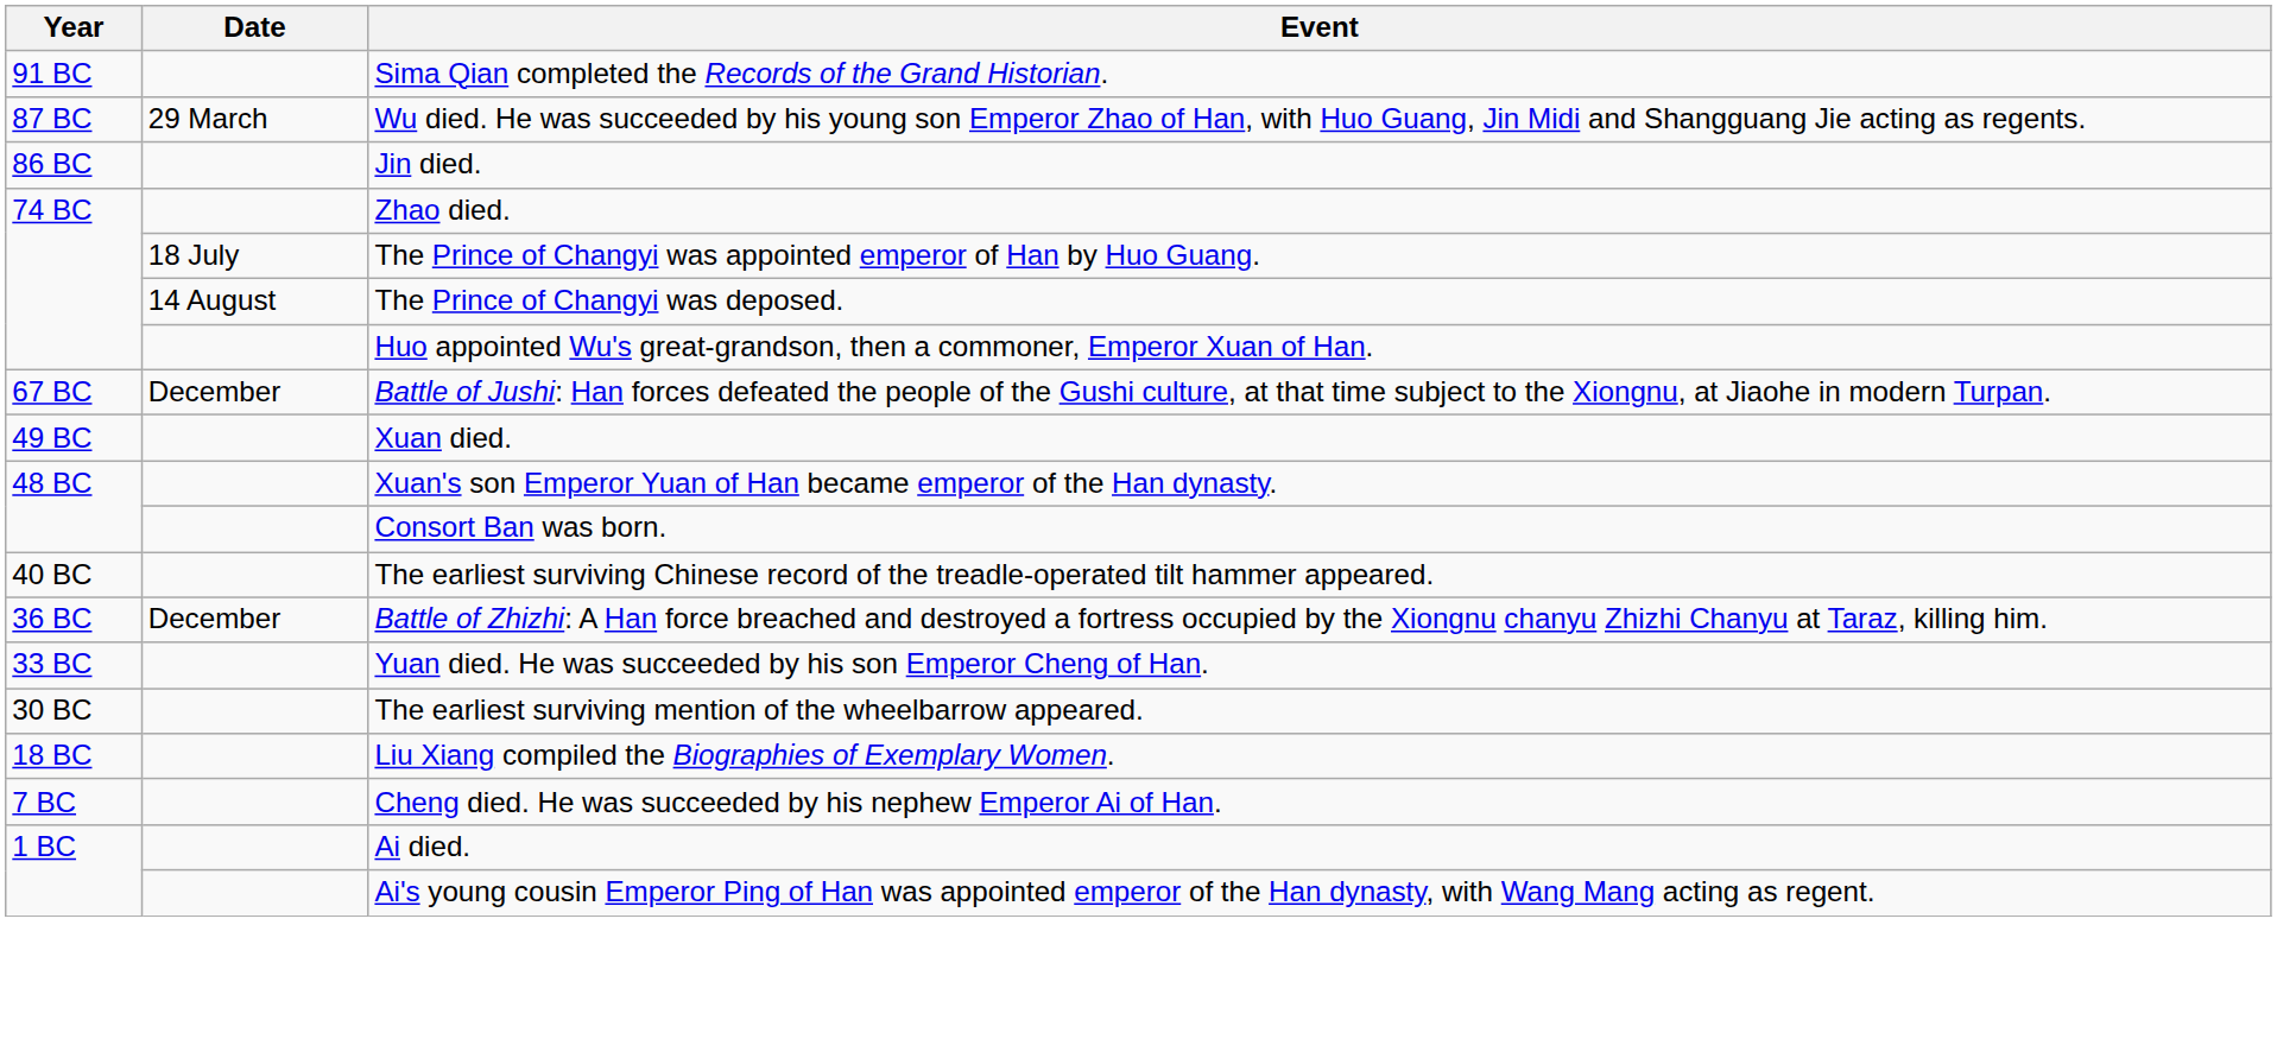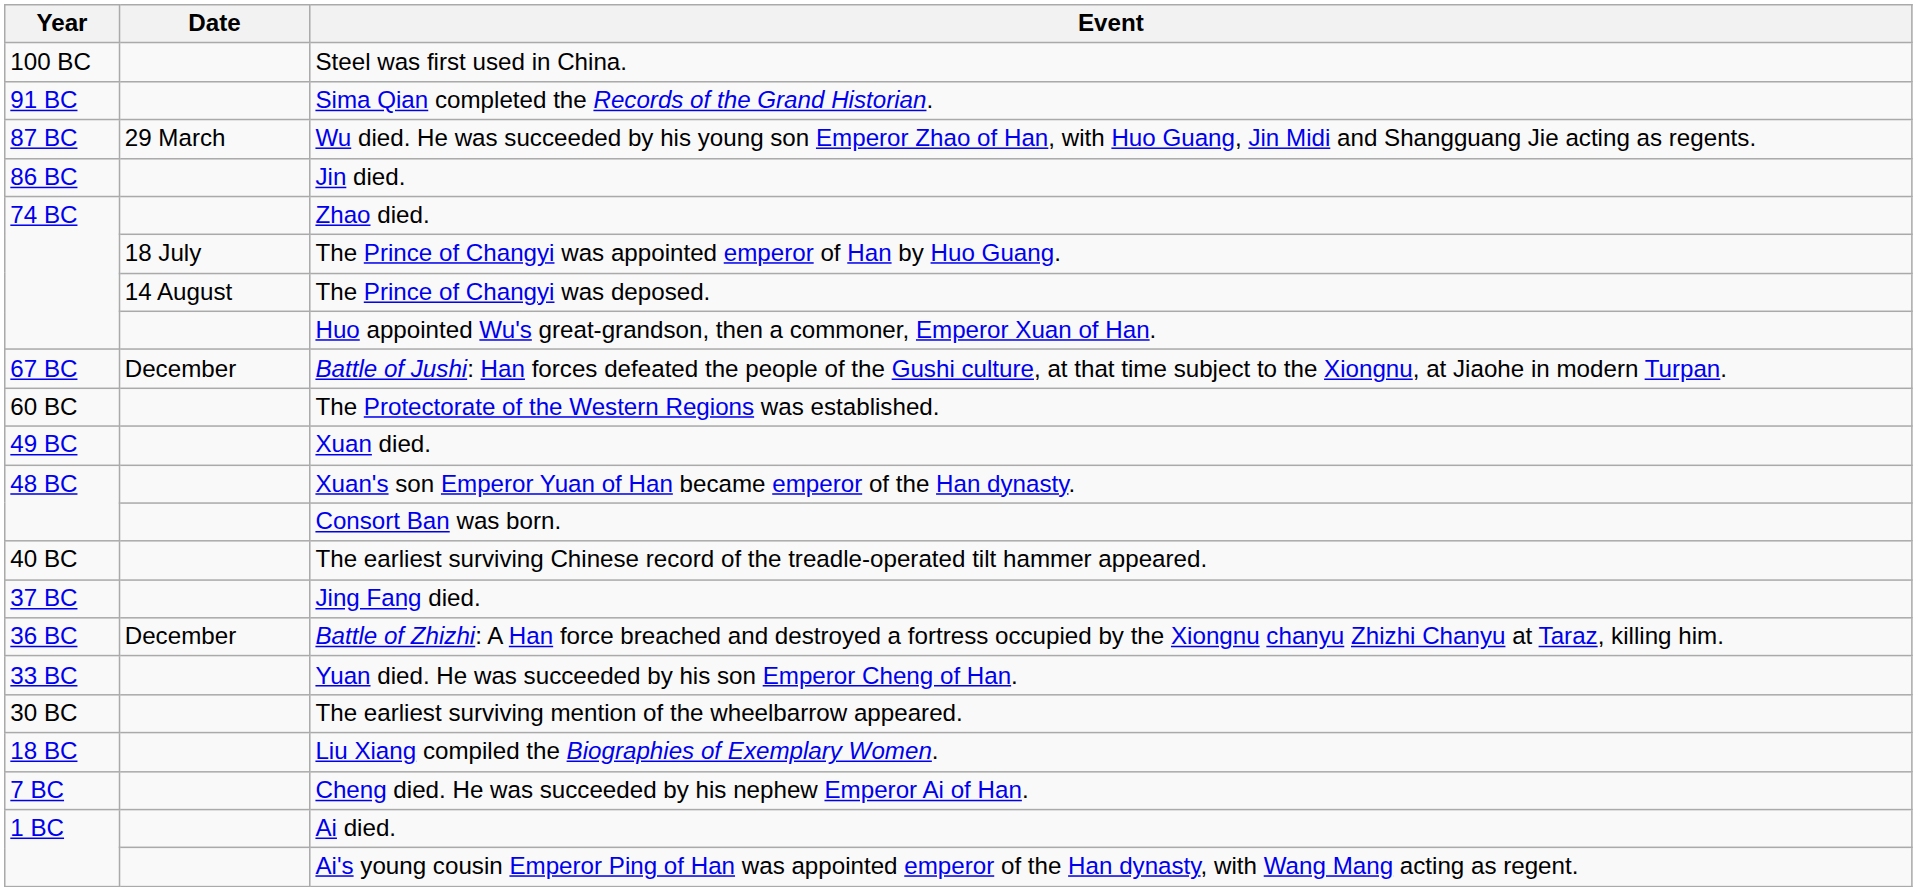+ row: 100 BC | Steel was first used in China.
+ row: 60 BC | The Protectorate of the Western Regions was established.
+ row: 37 BC | Jing Fang died.
